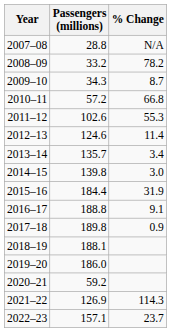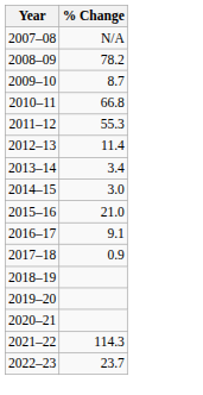- column: Passengers (millions) | 28.8 | 33.2 | 34.3 | 57.2 | 102.6 | 124.6 | 135.7 | 139.8 | 184.4 | 188.8 | 189.8 | 188.1 | 186.0 | 59.2 | 126.9 | 157.1
2015–16 | % Change: 31.9 -> 21.0
